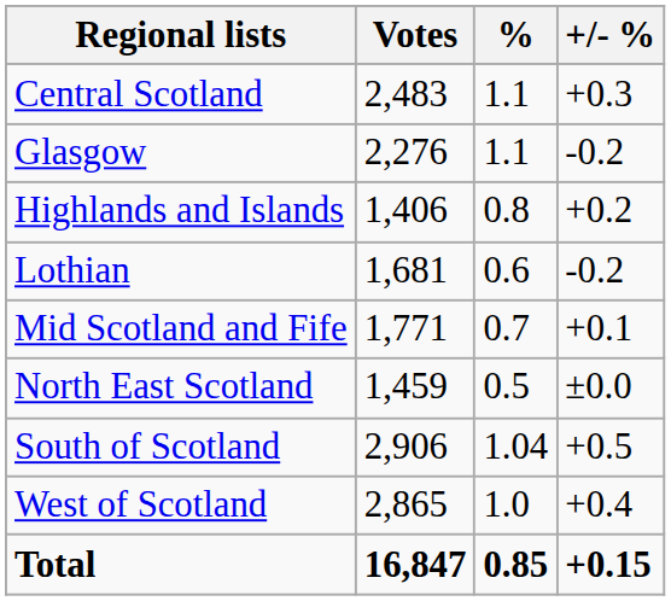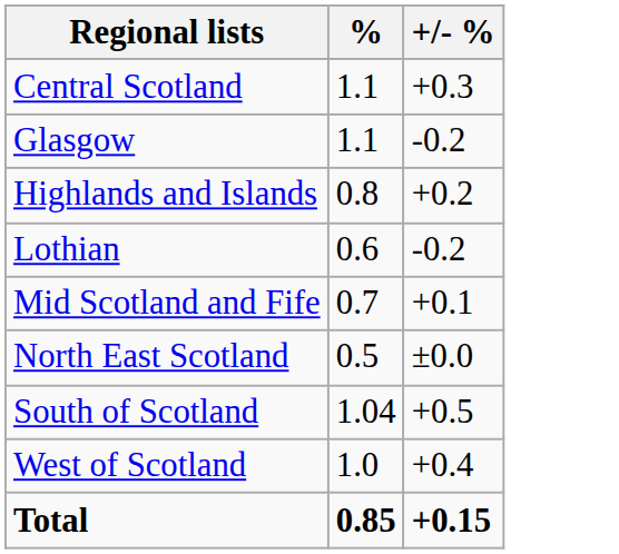- column: Votes | 2,483 | 2,276 | 1,406 | 1,681 | 1,771 | 1,459 | 2,906 | 2,865 | 16,847
